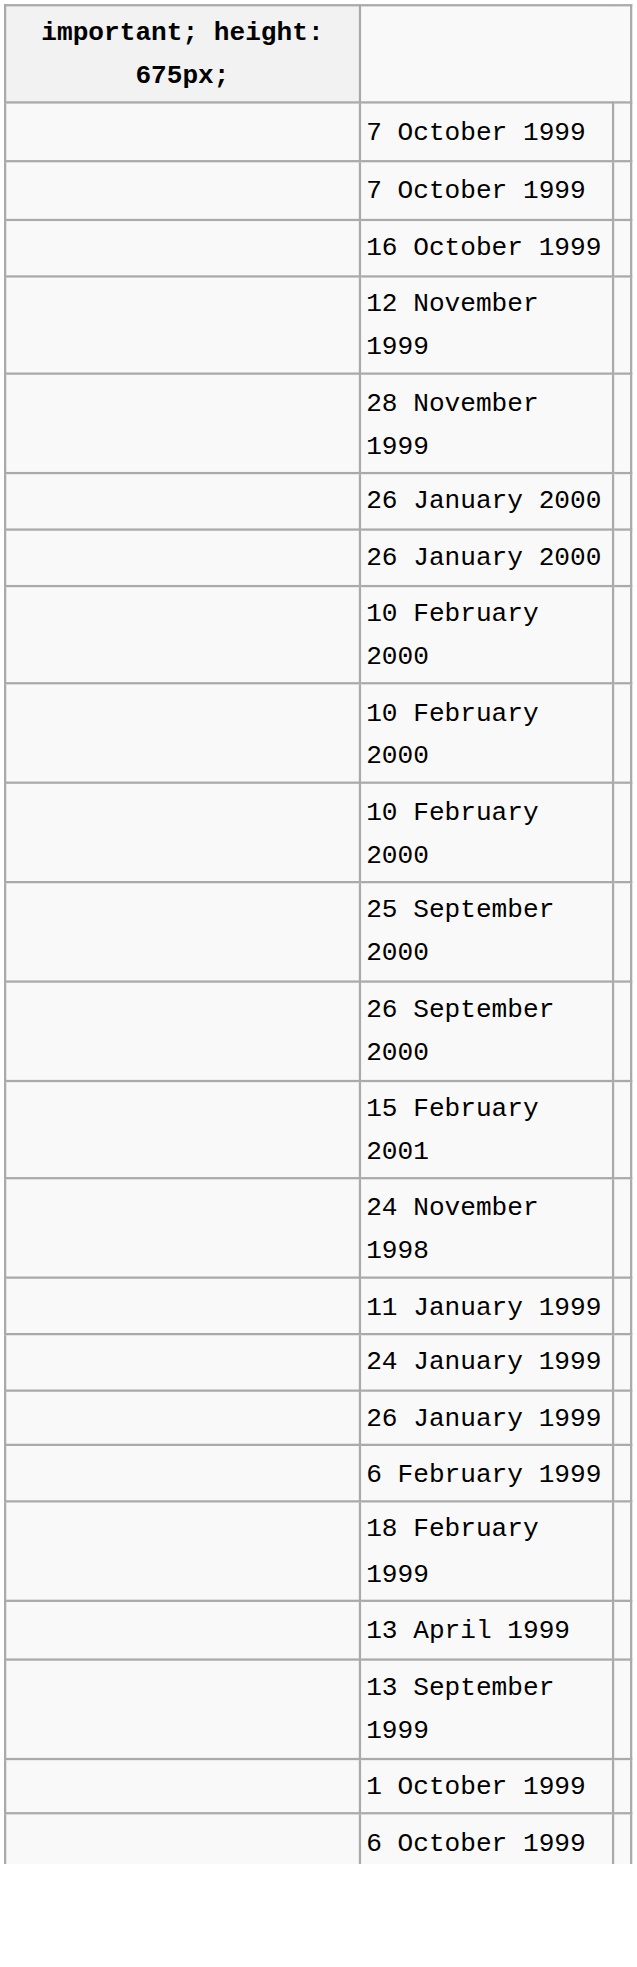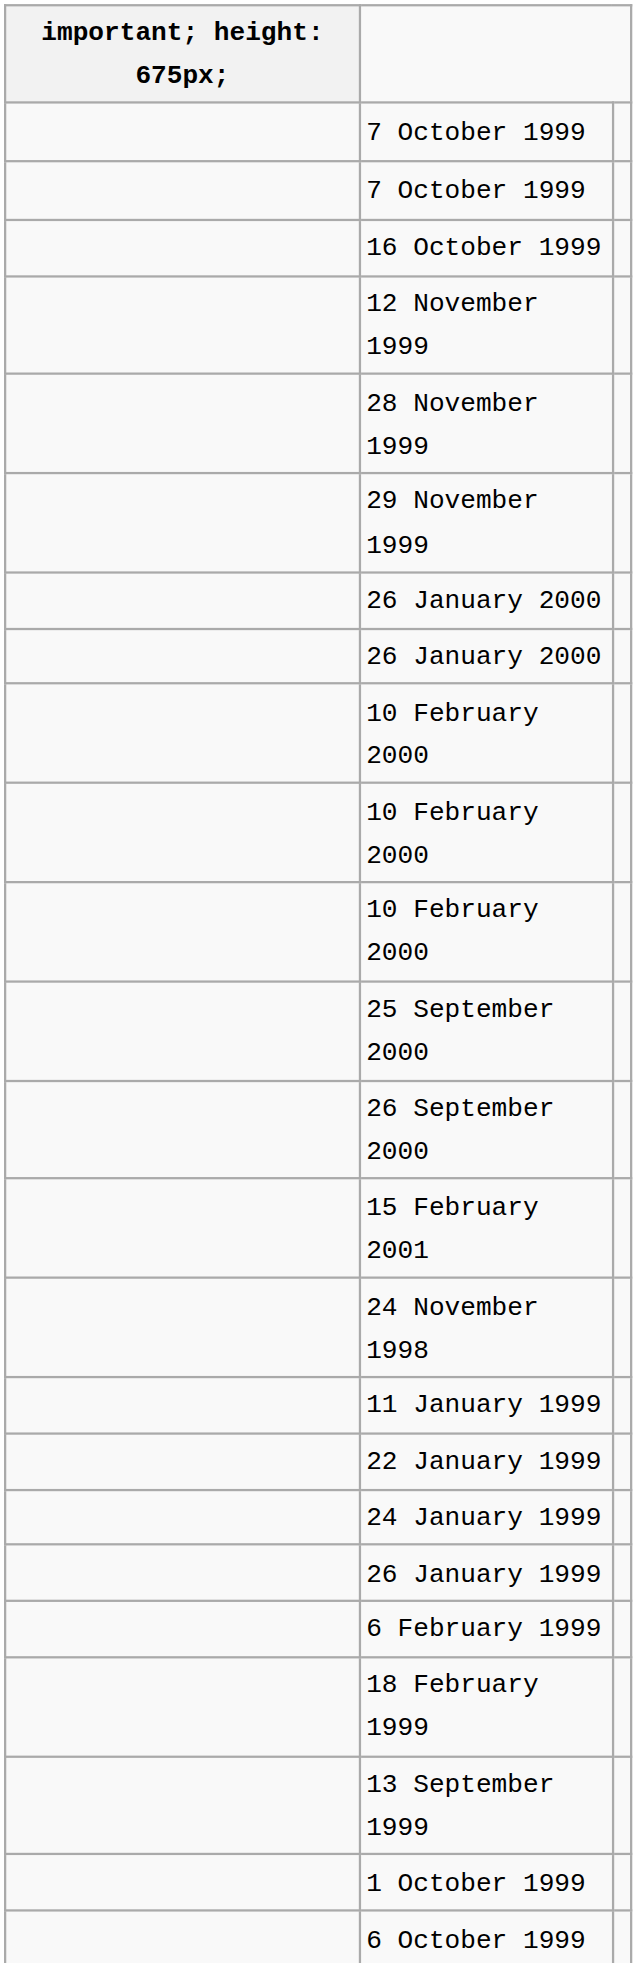+ row: 29 November 1999
+ row: 22 January 1999
- row: 13 April 1999
